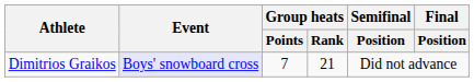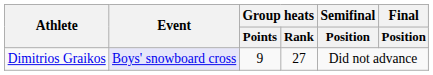Dimitrios Graikos | Group heats / Points: 7 -> 9
Dimitrios Graikos | Group heats / Rank: 21 -> 27
